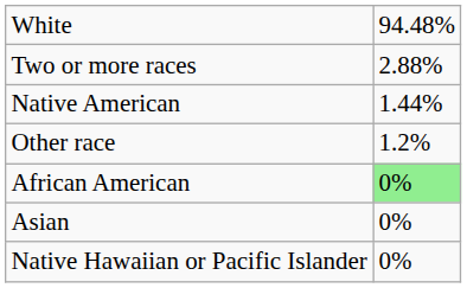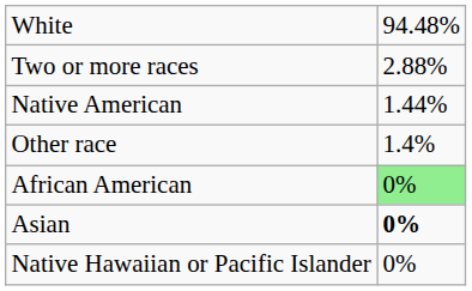Other race | column 2: 1.2% -> 1.4%
Asian | column 2: normal -> bold
